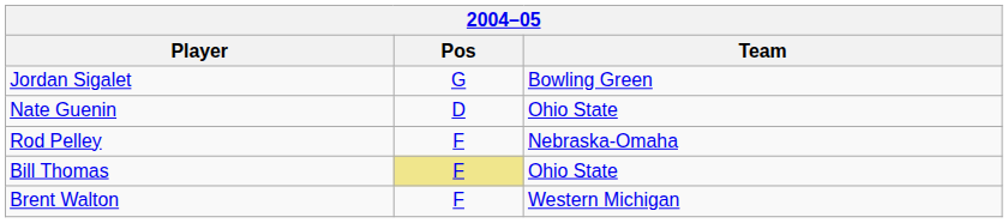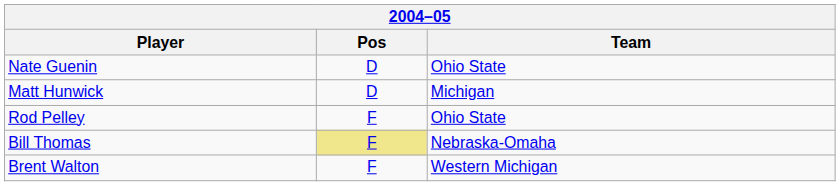- row: Jordan Sigalet | G | Bowling Green
+ row: Matt Hunwick | D | Michigan
Rod Pelley | Team: Nebraska-Omaha -> Ohio State
Bill Thomas | Team: Ohio State -> Nebraska-Omaha
